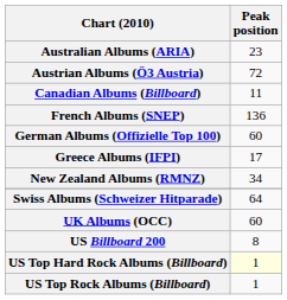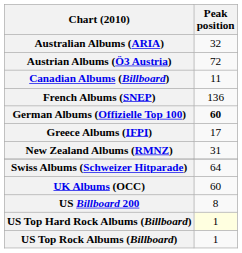Australian Albums (ARIA) | Peak position: 23 -> 32
German Albums (Offizielle Top 100) | Peak position: normal -> bold
New Zealand Albums (RMNZ) | Peak position: 34 -> 31
